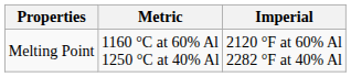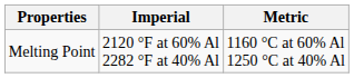columns swapped: Metric <-> Imperial
